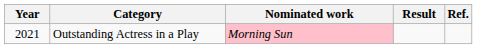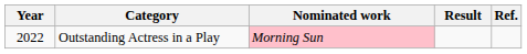Outstanding Actress in a Play | Year: 2021 -> 2022
